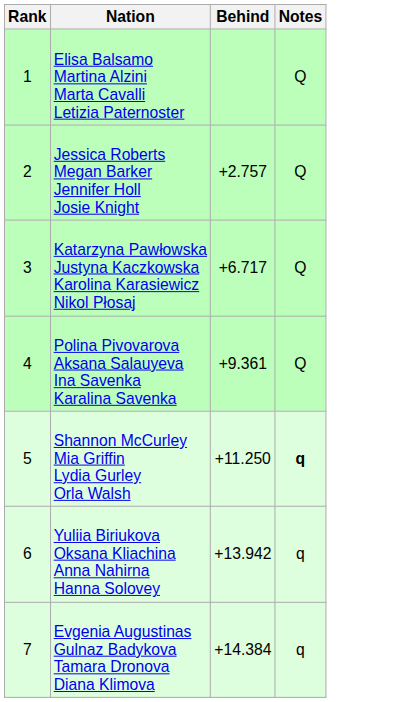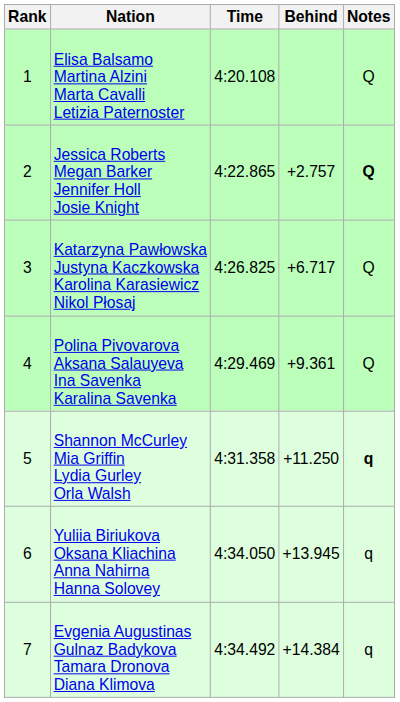+ column: Time | 4:20.108 | 4:22.865 | 4:26.825 | 4:29.469 | 4:31.358 | 4:34.050 | 4:34.492
Jessica Roberts Megan Barker Jennifer Holl Josie Knight | Notes: normal -> bold
Yuliia Biriukova Oksana Kliachina Anna Nahirna Hanna Solovey | Behind: +13.942 -> +13.945
